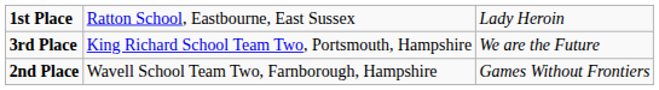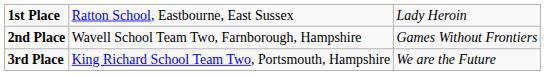rows swapped: 2nd Place <-> 3rd Place
